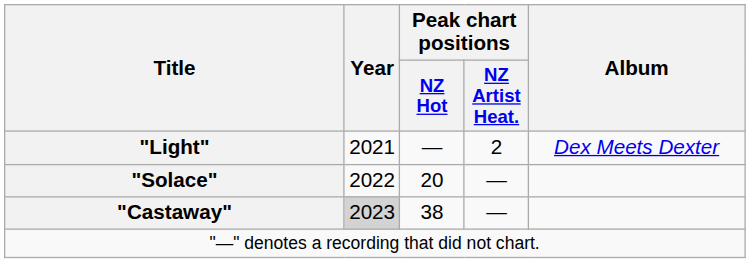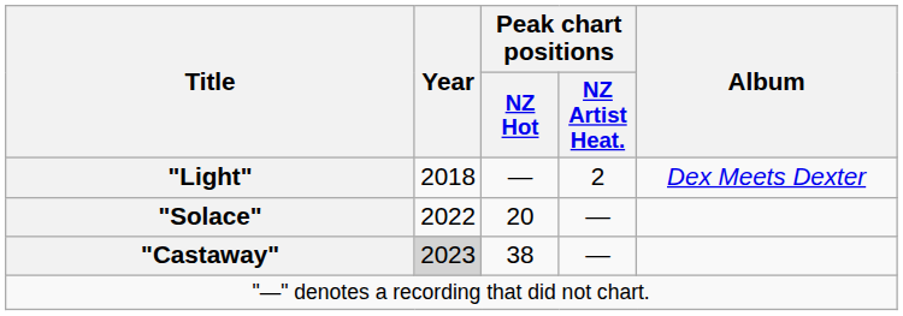"Light" | Year: 2021 -> 2018
